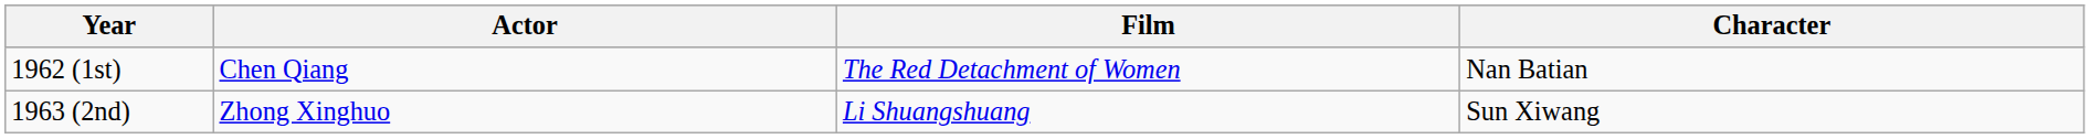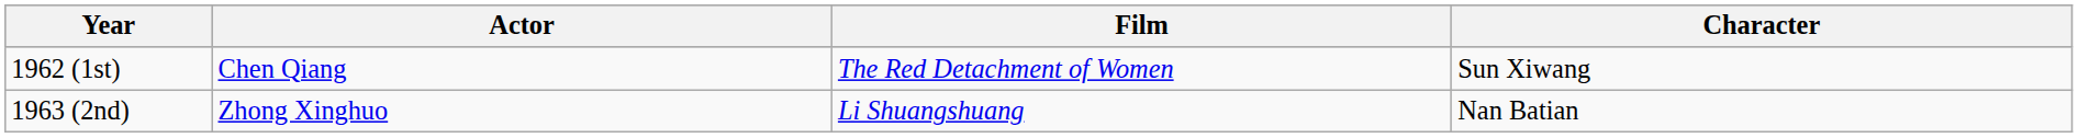1962 (1st) | Character: Nan Batian -> Sun Xiwang
1963 (2nd) | Character: Sun Xiwang -> Nan Batian
